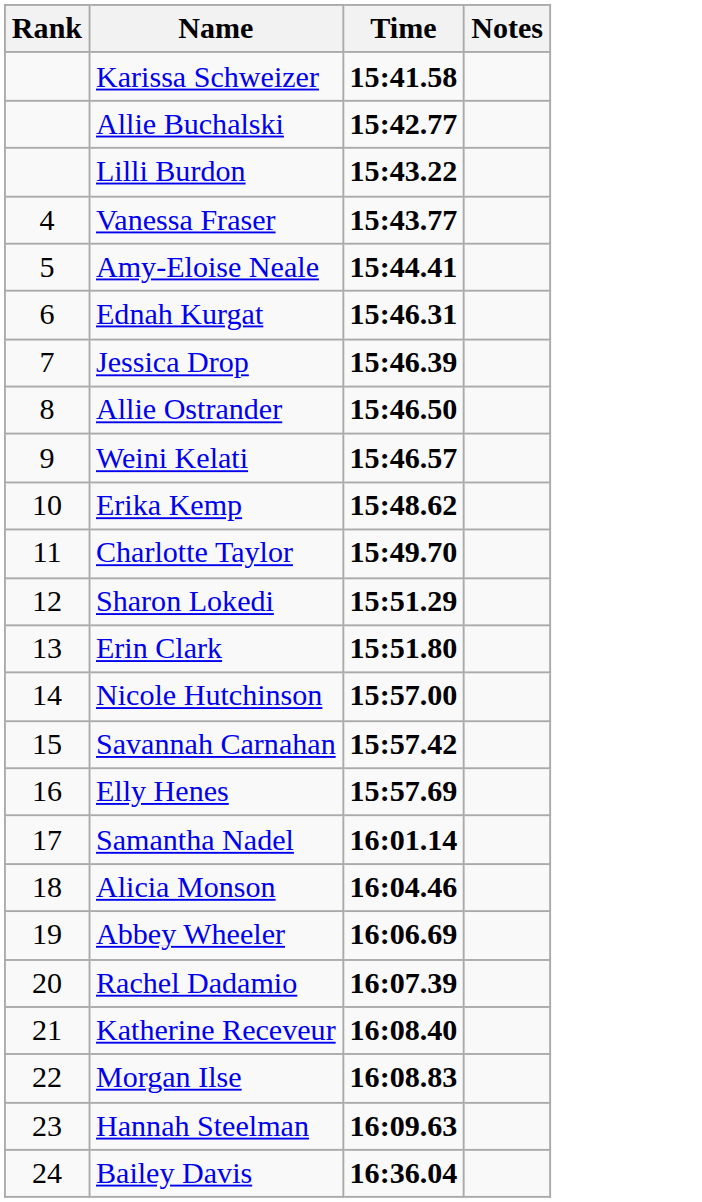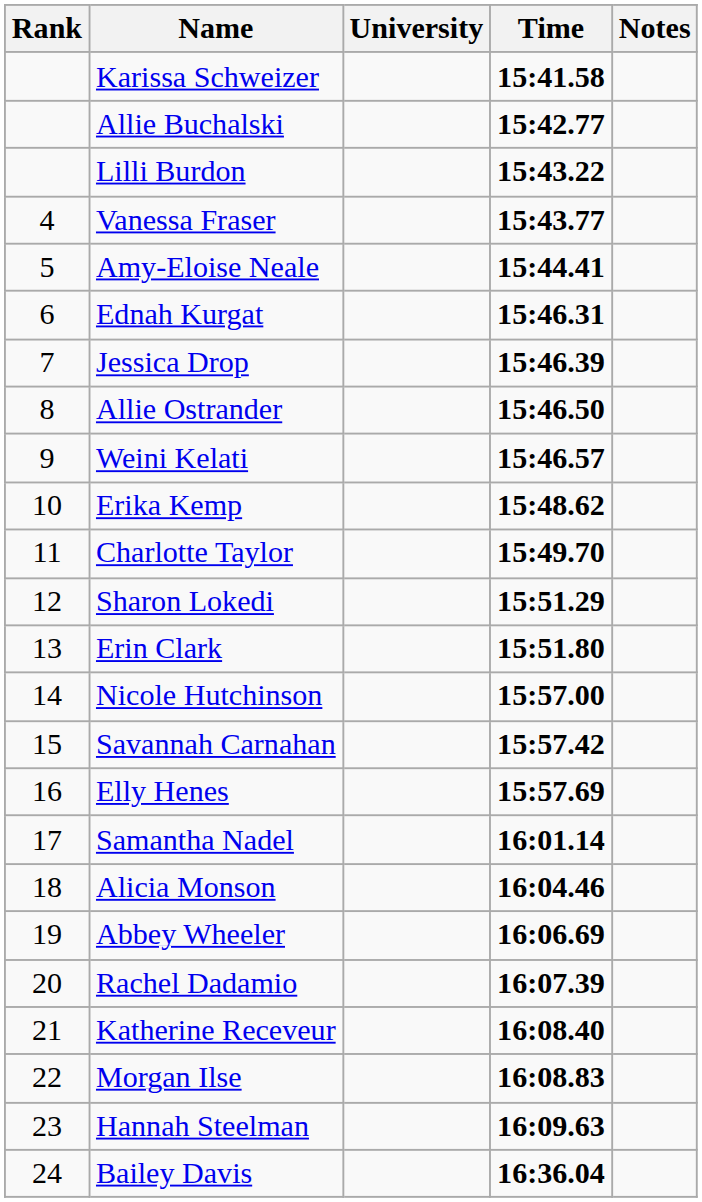+ column: University
